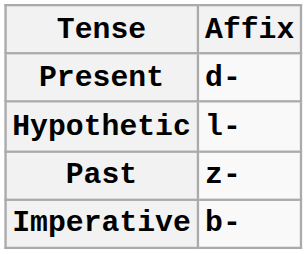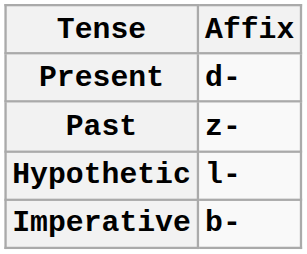rows swapped: Past <-> Hypothetic
